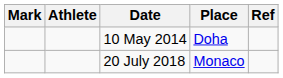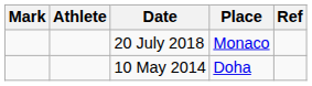rows swapped: 10 May 2014 <-> 20 July 2018
